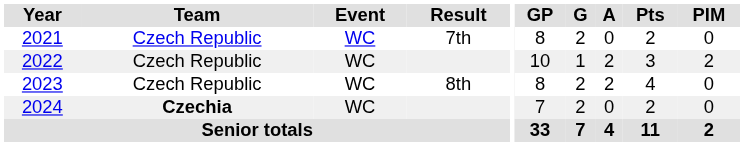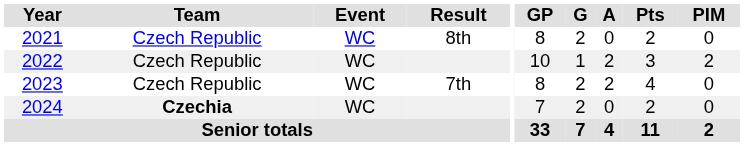2021 | Result: 7th -> 8th
2023 | Result: 8th -> 7th
